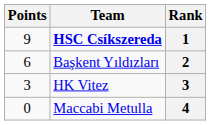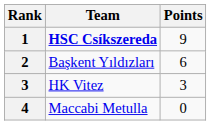columns swapped: Rank <-> Points
